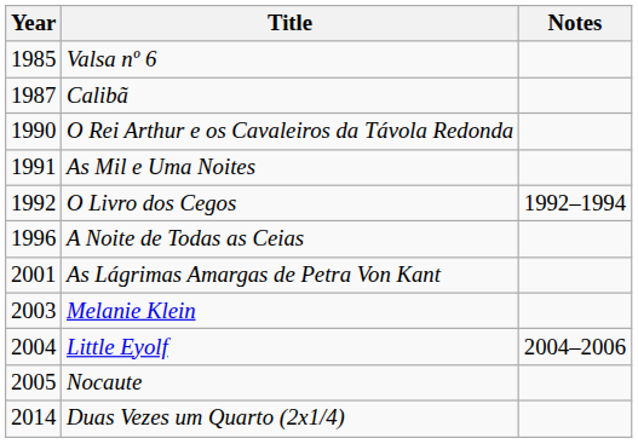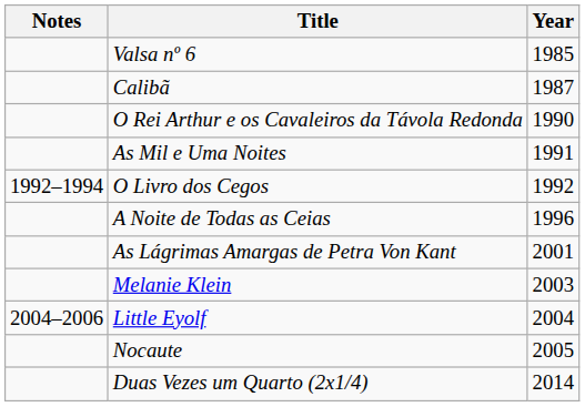columns swapped: Year <-> Notes
